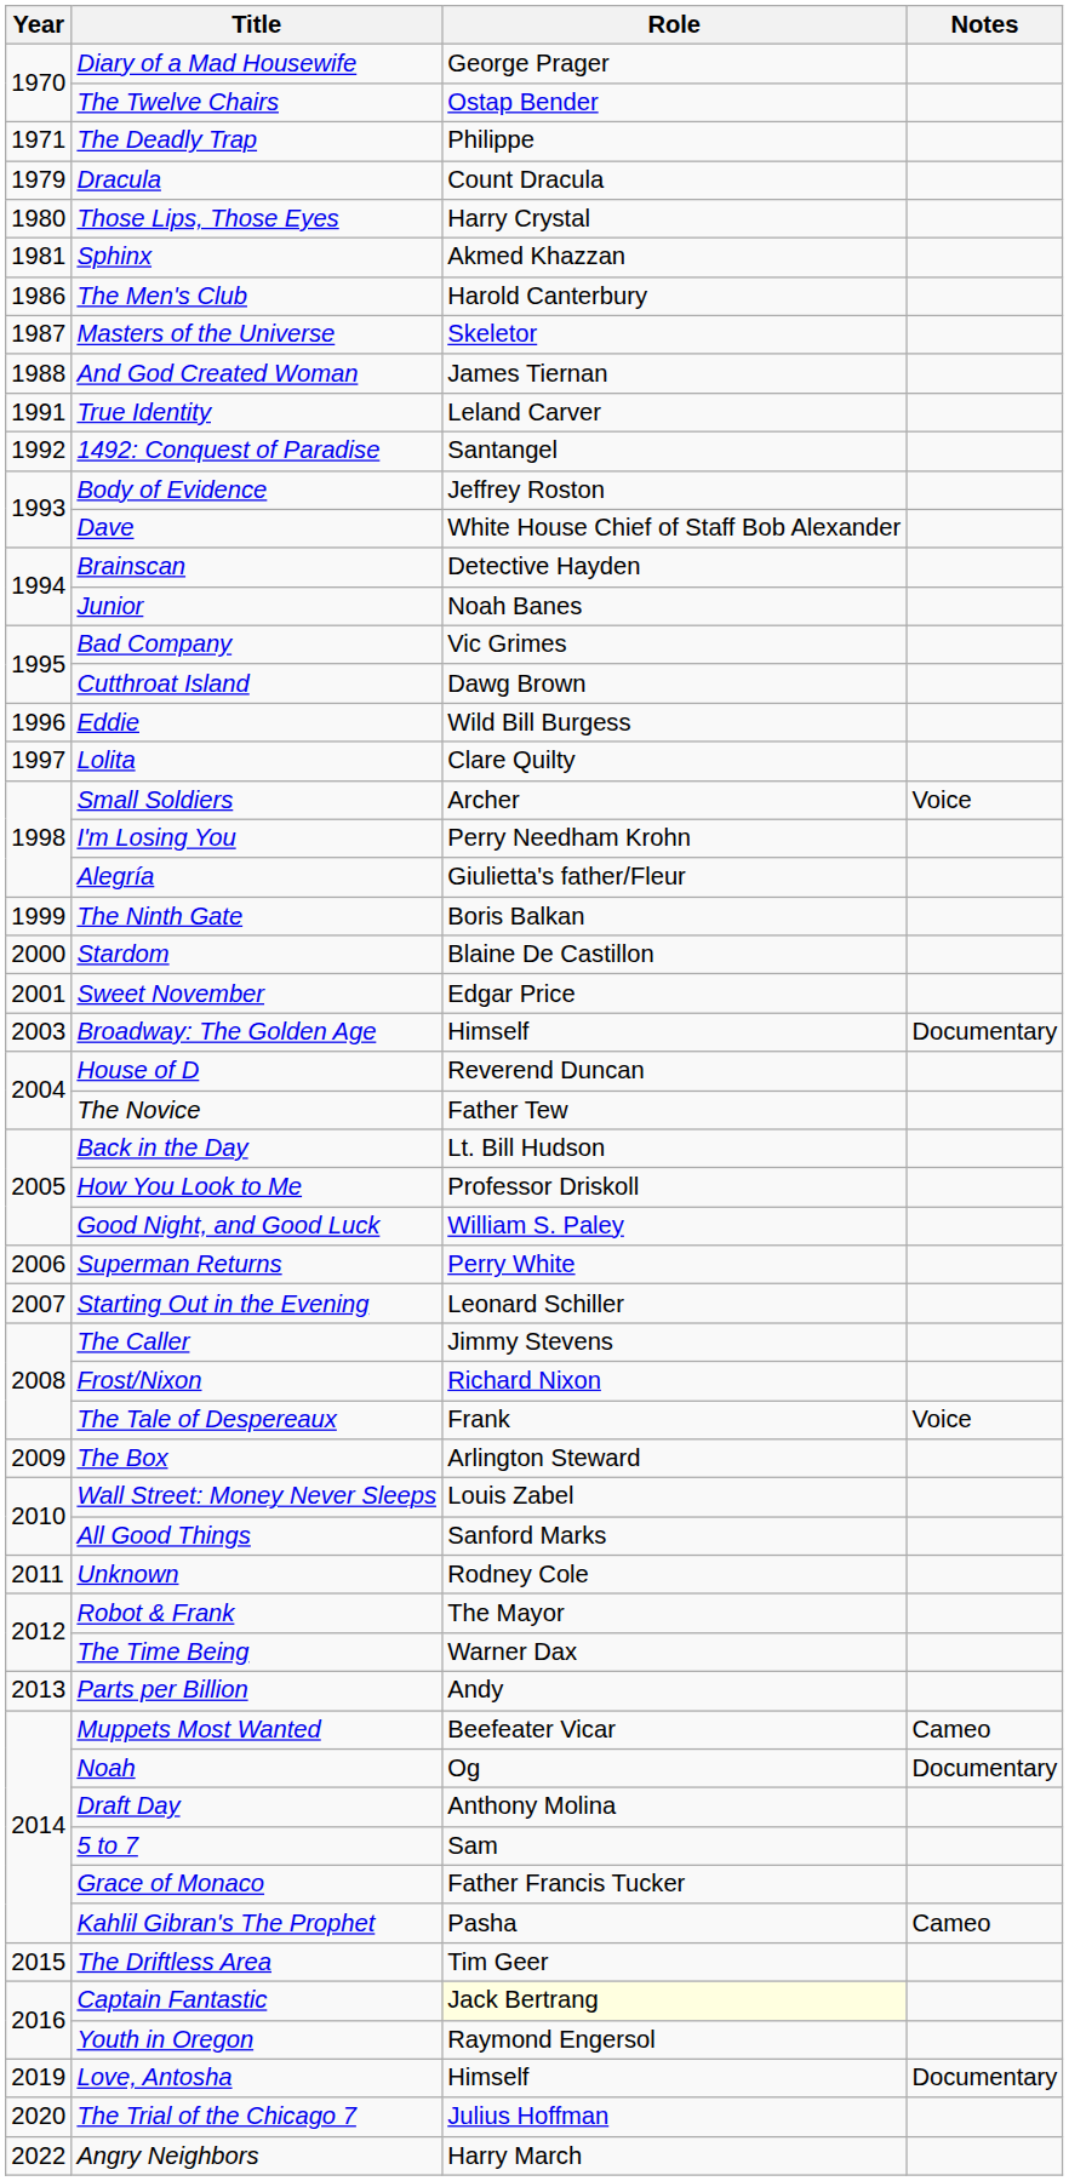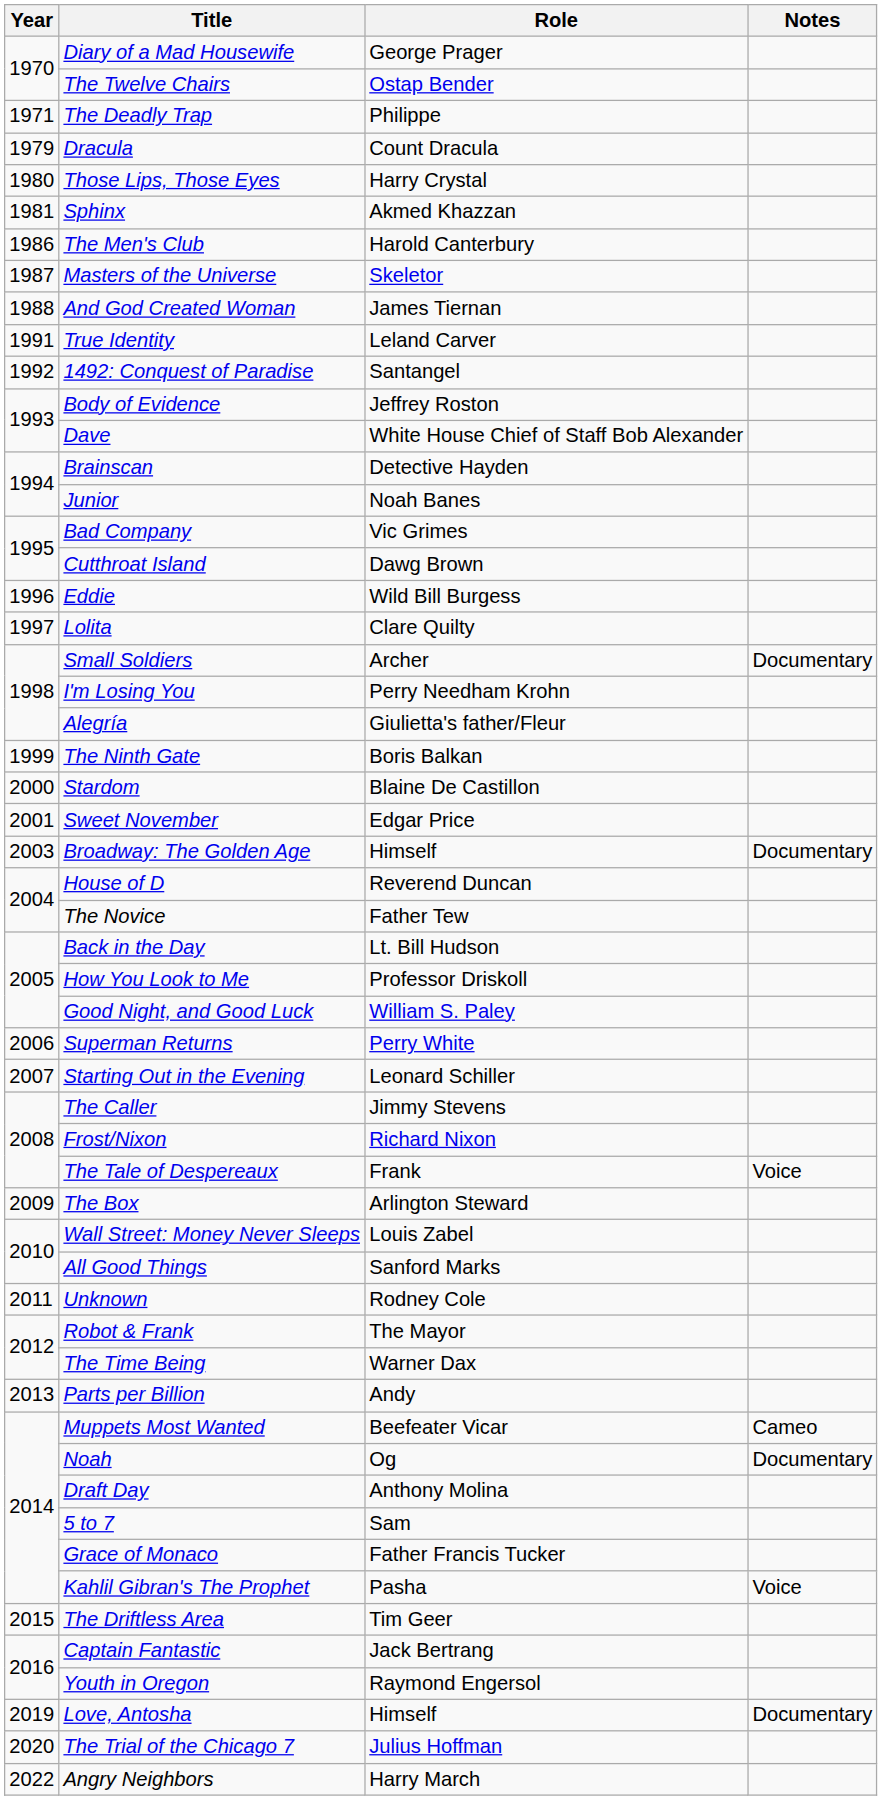Small Soldiers | Notes: Voice -> Documentary
Kahlil Gibran's The Prophet | Notes: Cameo -> Voice
Captain Fantastic | Role: lightyellow background -> no background
